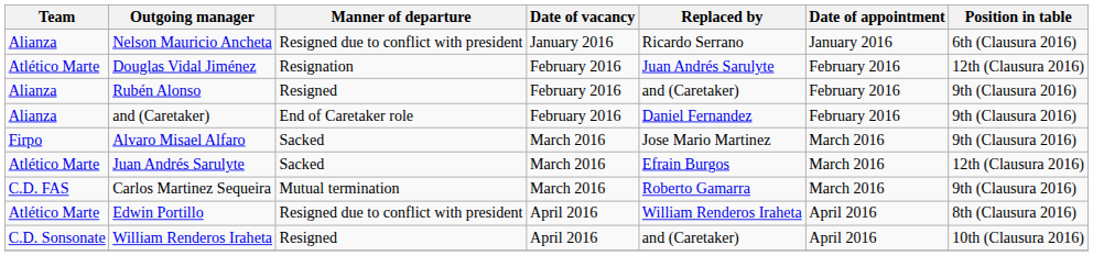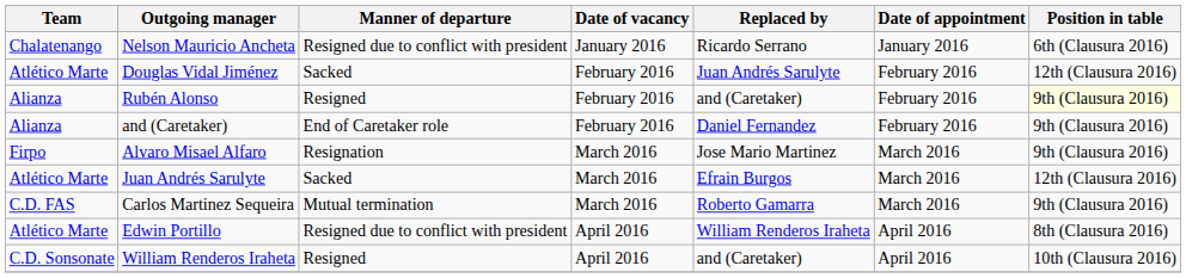Nelson Mauricio Ancheta | Team: Alianza -> Chalatenango
Douglas Vidal Jiménez | Manner of departure: Resignation -> Sacked
Rubén Alonso | Position in table: no background -> lightyellow background
Alvaro Misael Alfaro | Manner of departure: Sacked -> Resignation
